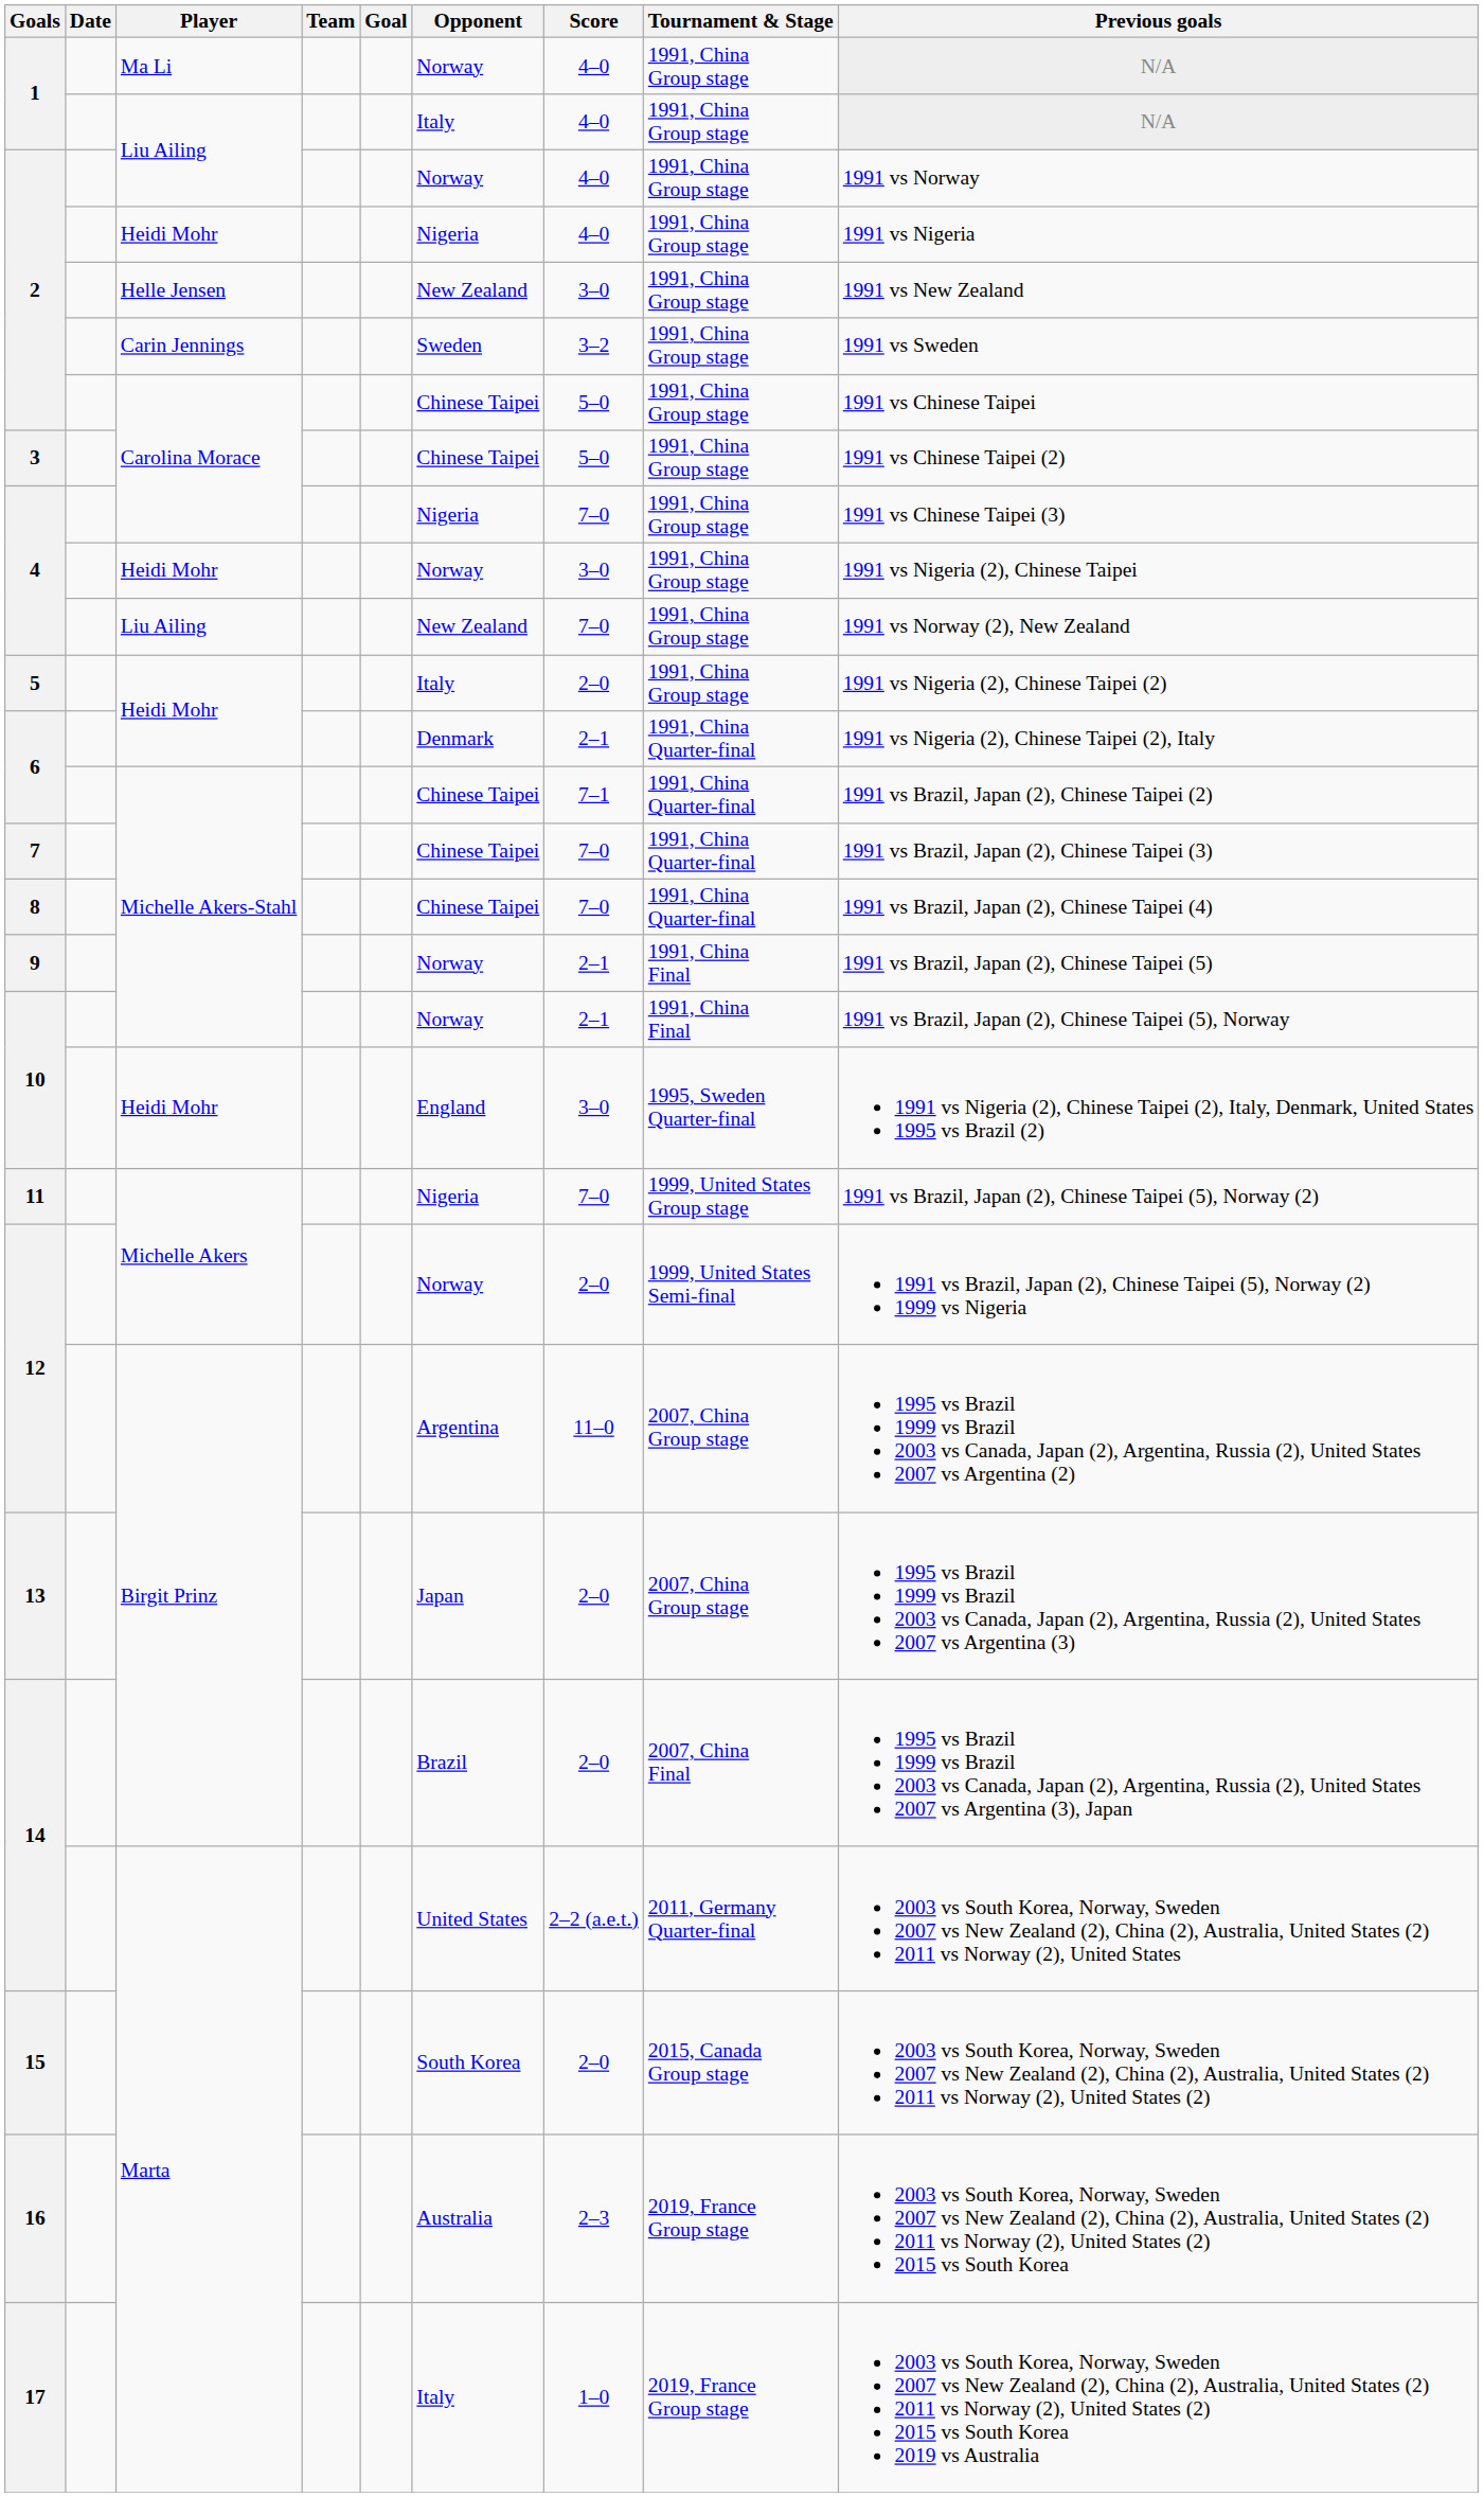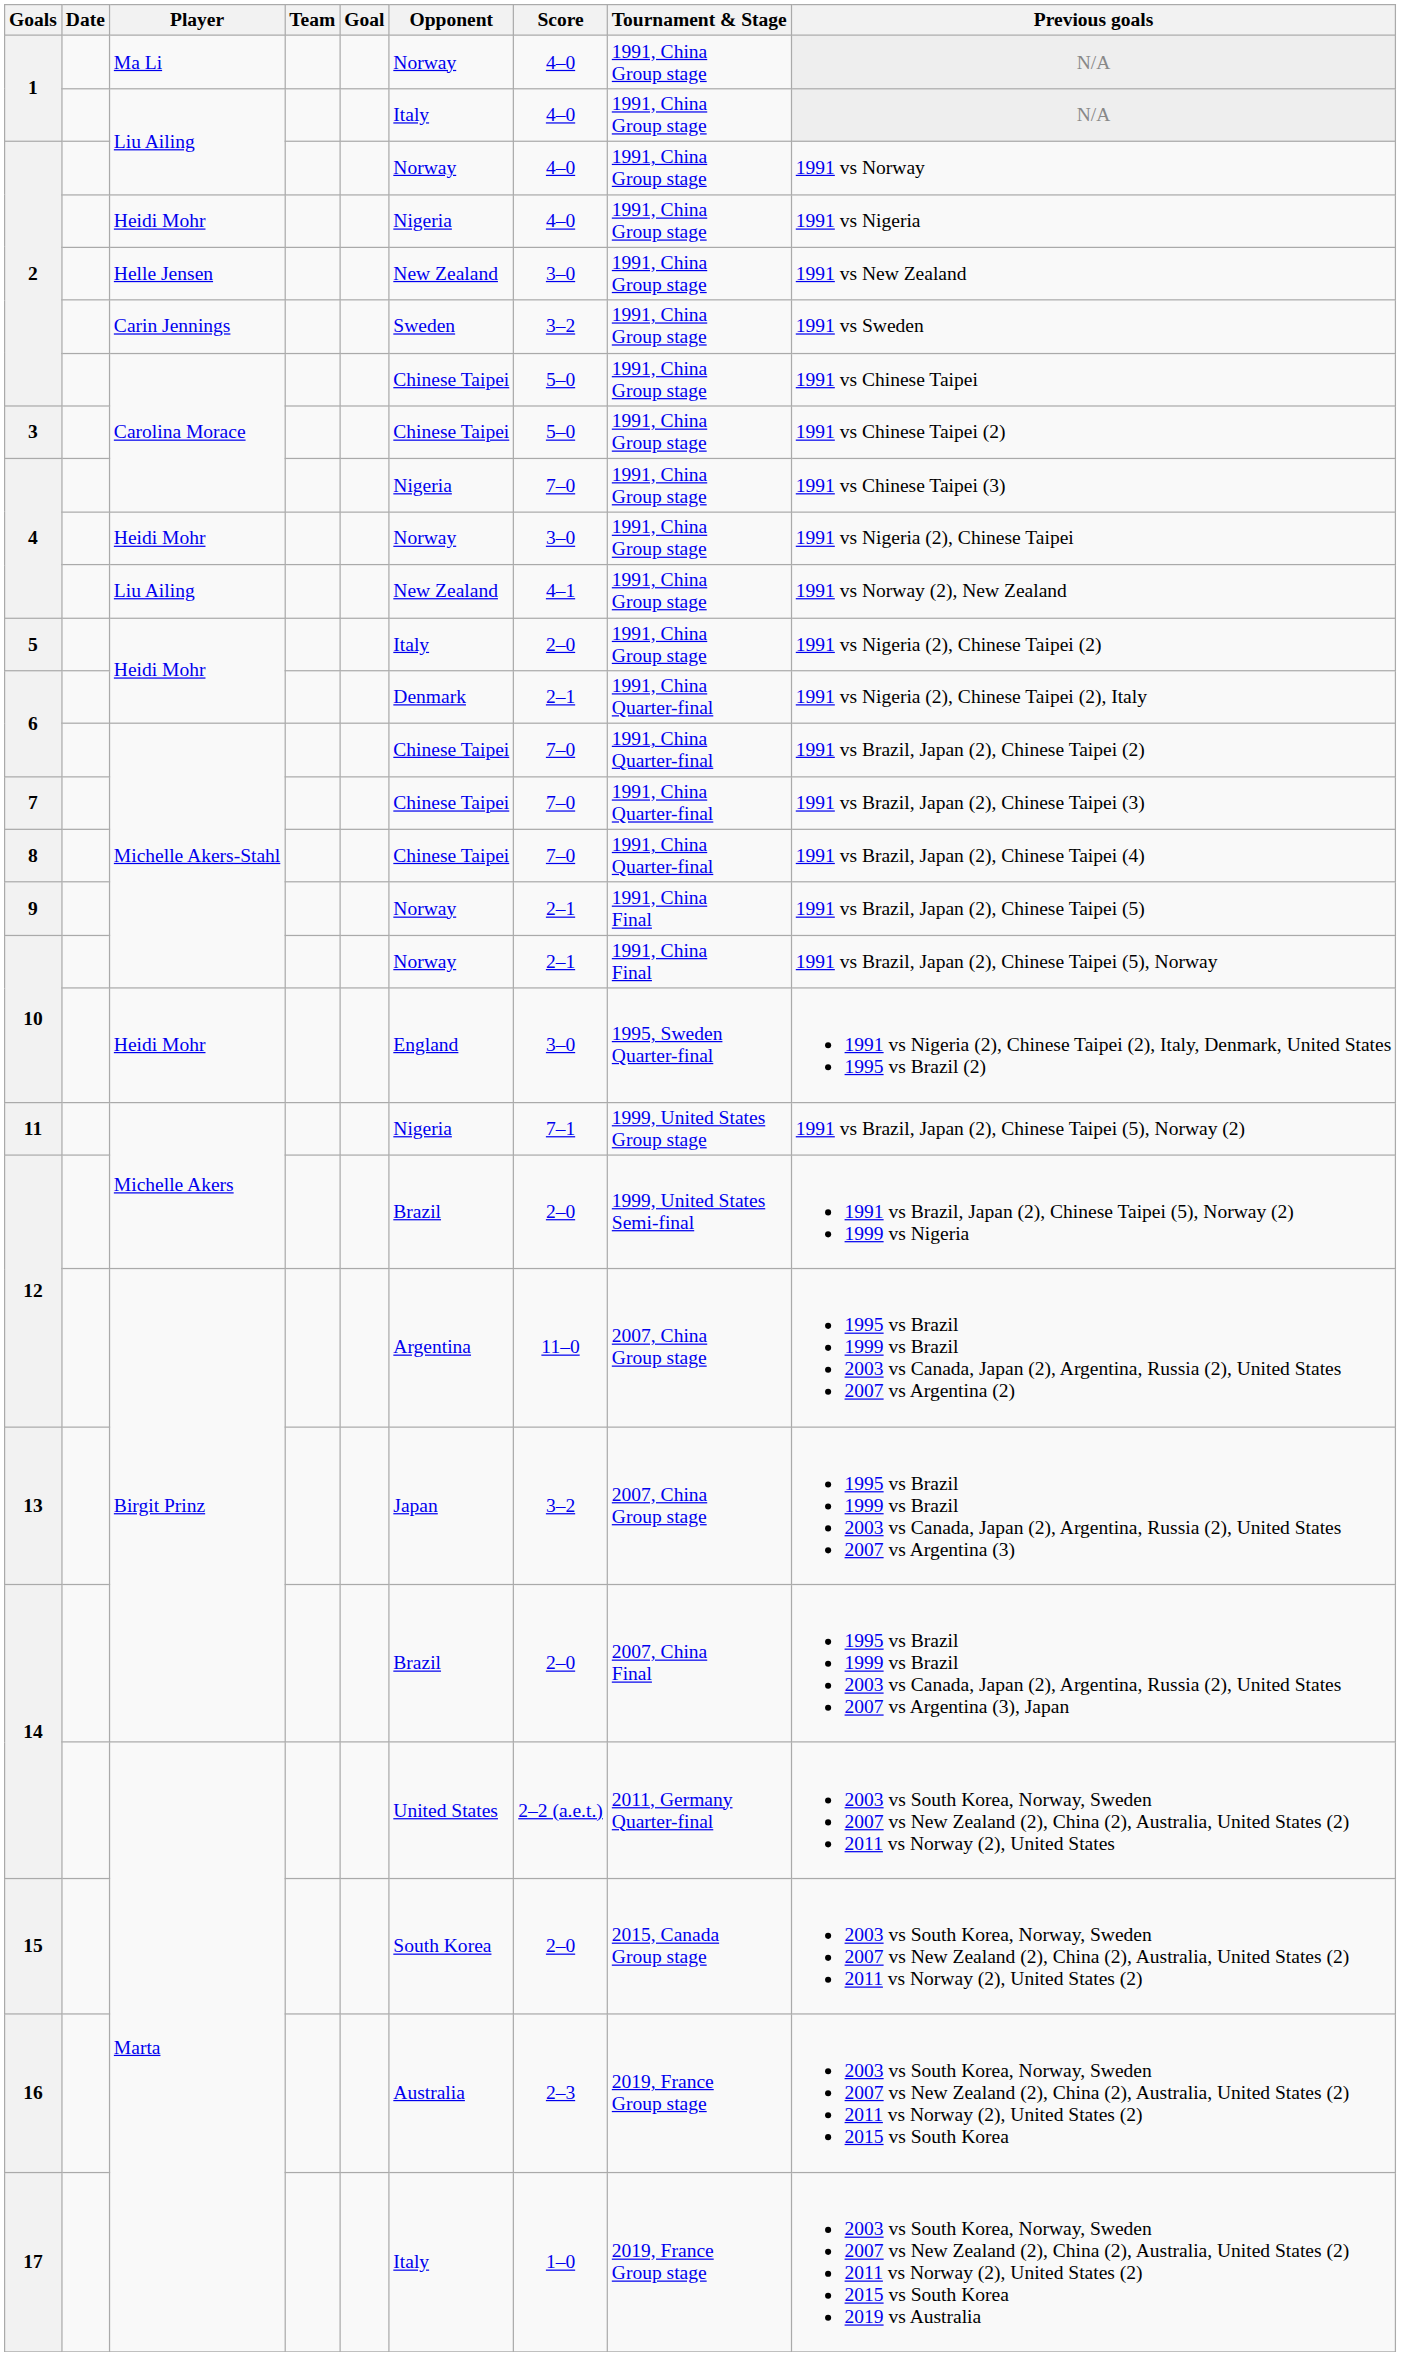4 / Liu Ailing | Score: 7–0 -> 4–1
6 / Michelle Akers-Stahl | Score: 7–1 -> 7–0
11 | Score: 7–0 -> 7–1
12 / Michelle Akers | Opponent: Norway -> Brazil
13 | Score: 2–0 -> 3–2
